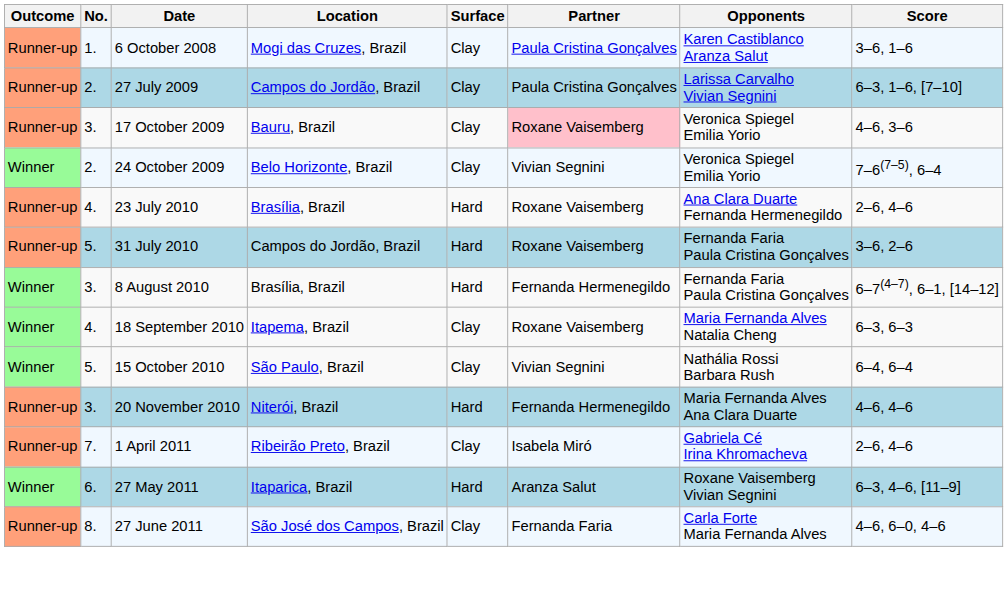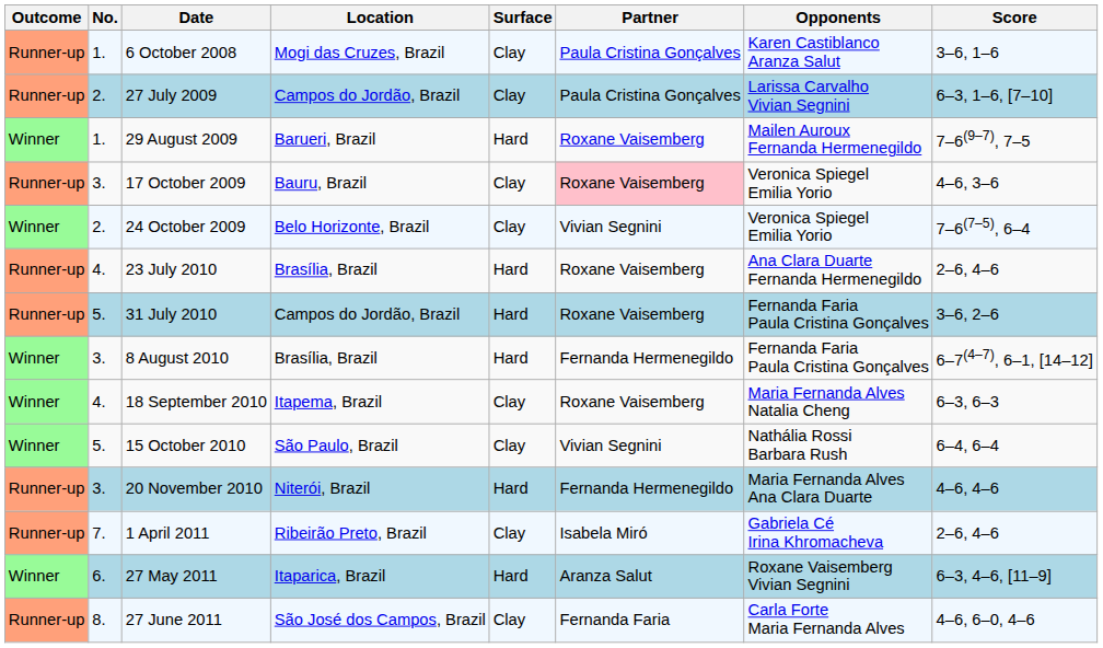+ row: Winner | 1. | 29 August 2009 | Barueri, Brazil | Hard | Roxane Vaisemberg | Mailen Auroux Fernanda Hermenegildo | 7–6(9–7), 7–5
